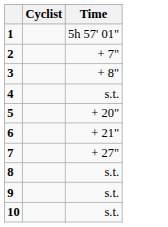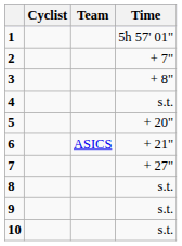+ column: Team | ASICS
